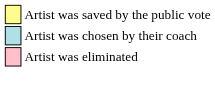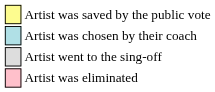+ row: Artist went to the sing-off
